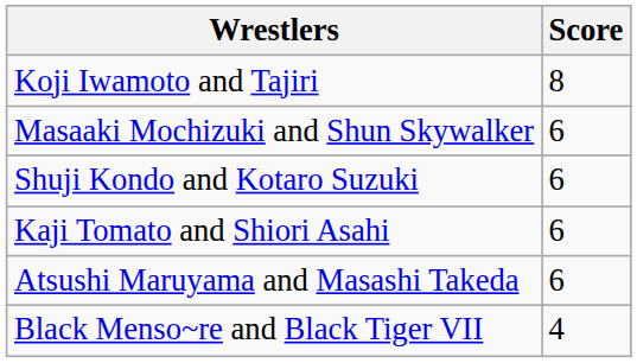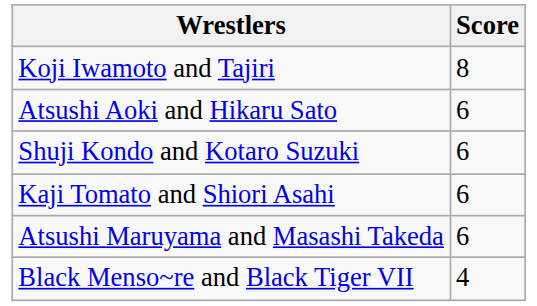+ row: Atsushi Aoki and Hikaru Sato | 6
- row: Masaaki Mochizuki and Shun Skywalker | 6
